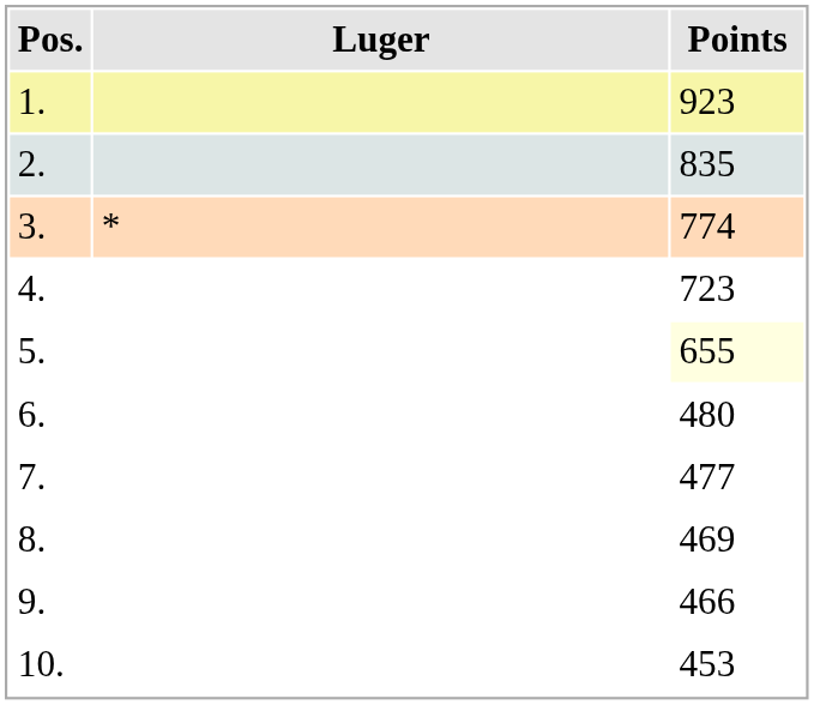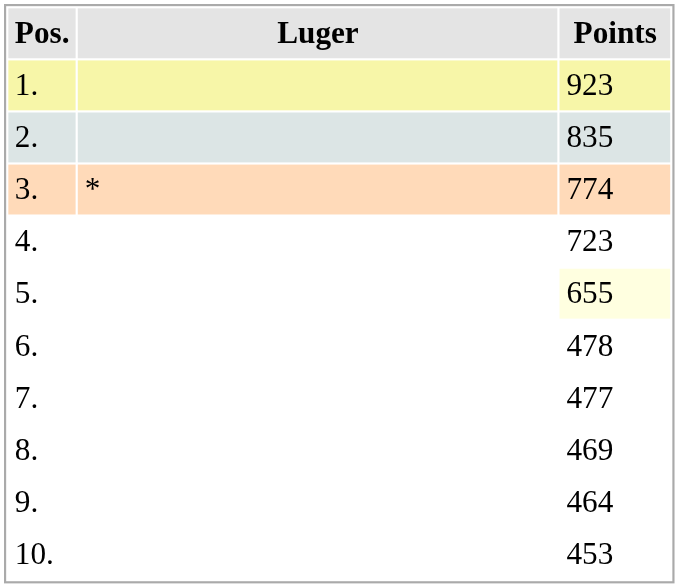6. | Points: 480 -> 478
9. | Points: 466 -> 464
